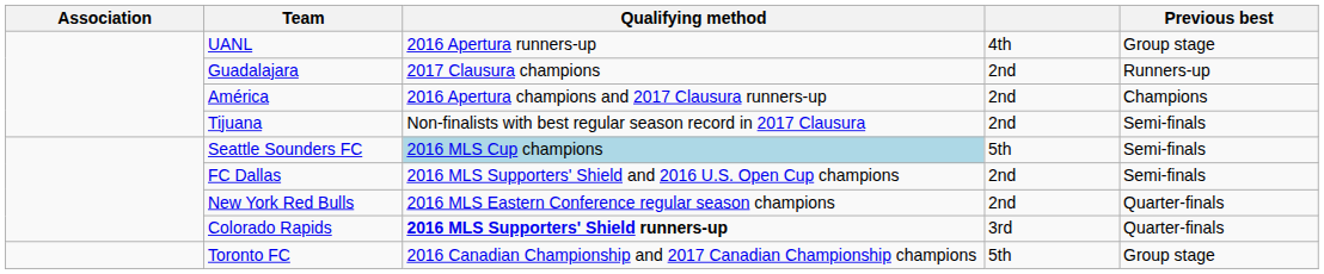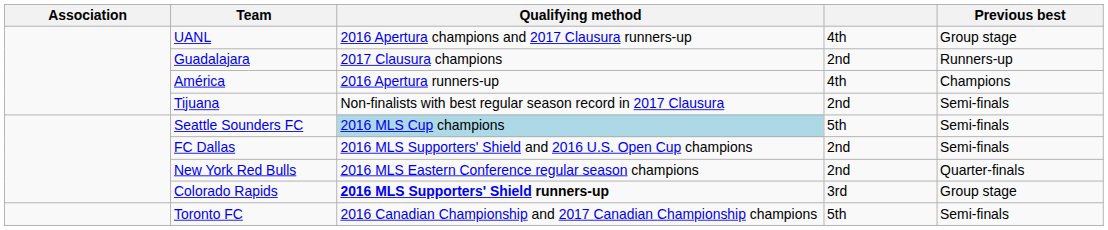UANL | Qualifying method: 2016 Apertura runners-up -> 2016 Apertura champions and 2017 Clausura runners-up
América | Qualifying method: 2016 Apertura champions and 2017 Clausura runners-up -> 2016 Apertura runners-up
América | column 4: 2nd -> 4th
Colorado Rapids | Previous best: Quarter-finals -> Group stage
Toronto FC | Previous best: Group stage -> Semi-finals
